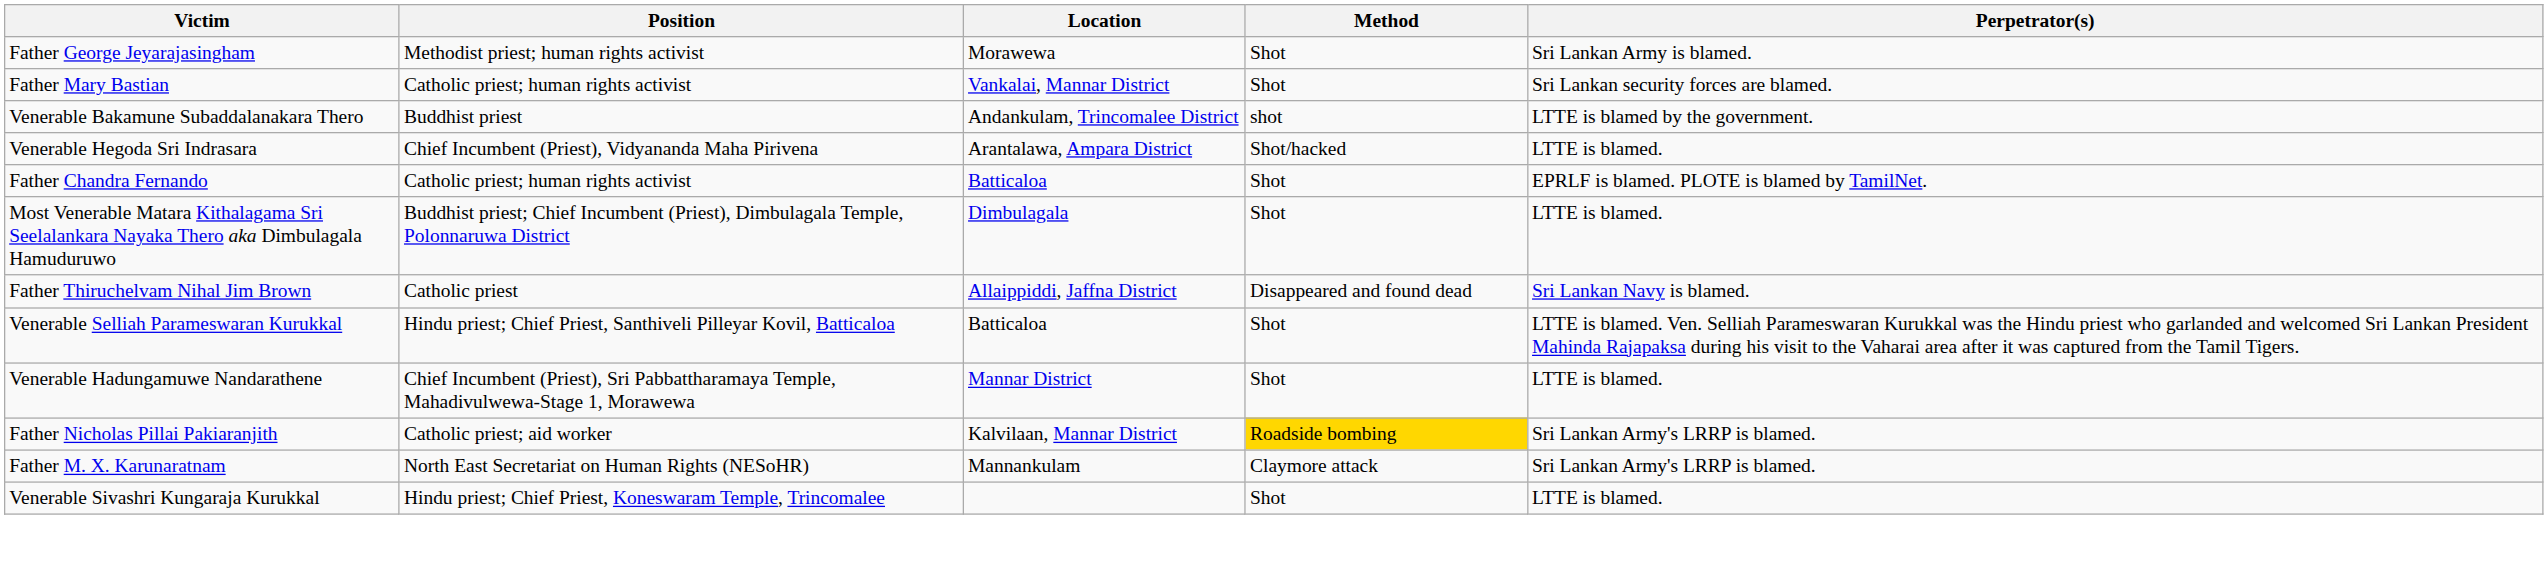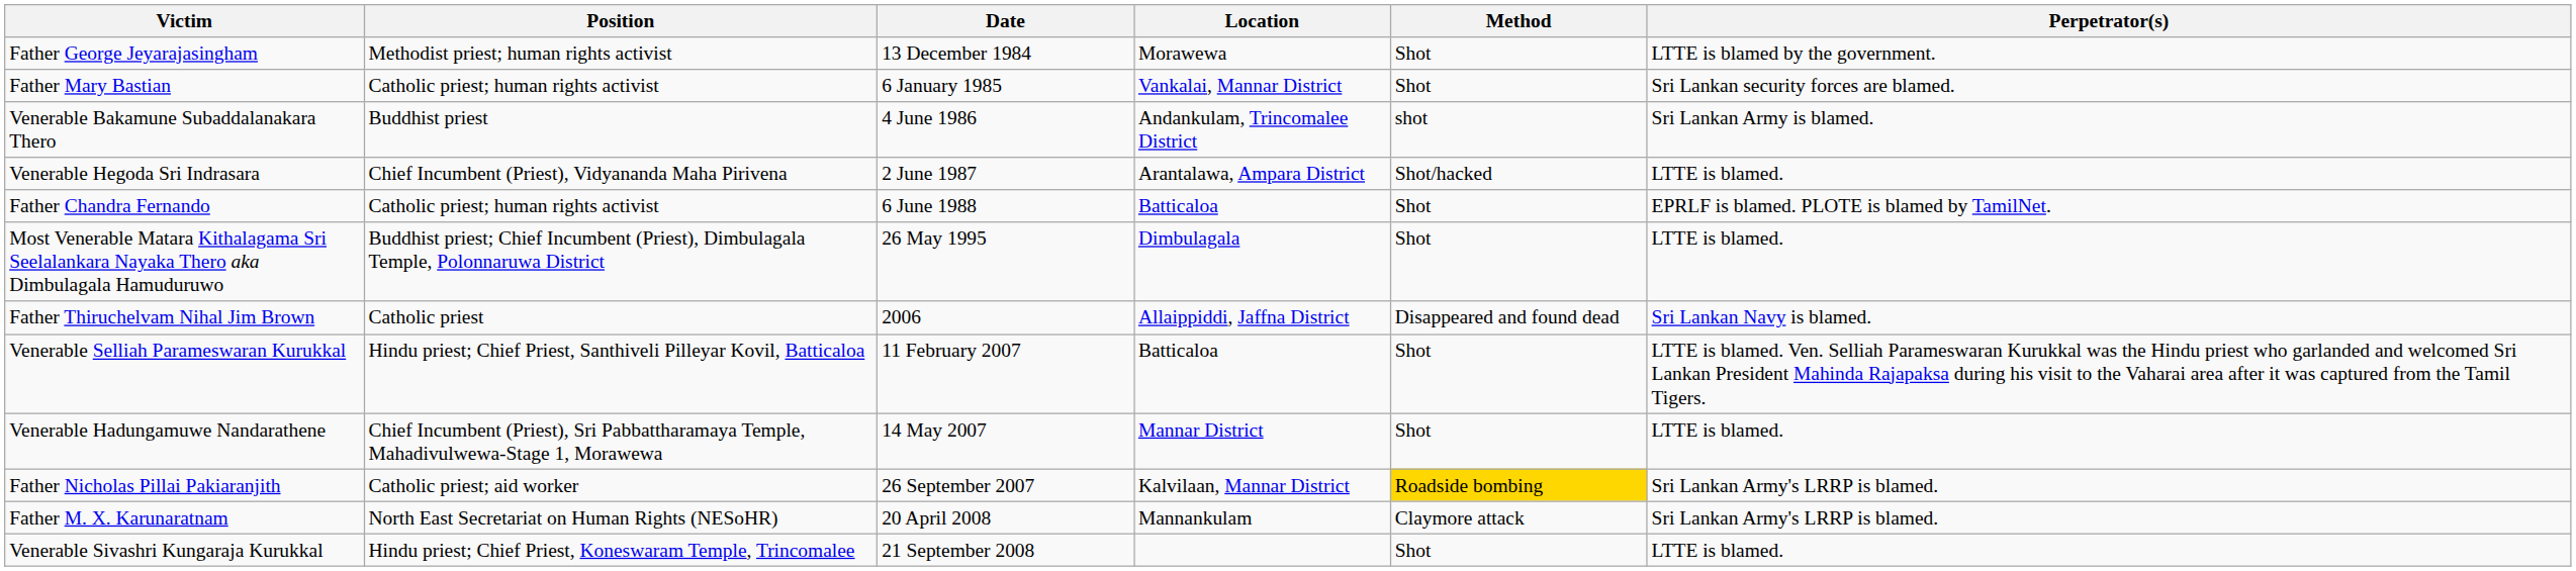+ column: Date | 13 December 1984 | 6 January 1985 | 4 June 1986 | 2 June 1987 | 6 June 1988 | 26 May 1995 | 2006 | 11 February 2007 | 14 May 2007 | 26 September 2007 | 20 April 2008 | 21 September 2008
Father George Jeyarajasingham | Perpetrator(s): Sri Lankan Army is blamed. -> LTTE is blamed by the government.
Venerable Bakamune Subaddalanakara Thero | Perpetrator(s): LTTE is blamed by the government. -> Sri Lankan Army is blamed.
